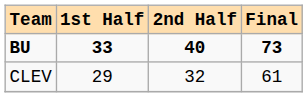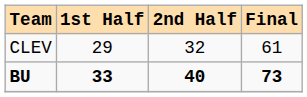rows swapped: CLEV <-> BU
